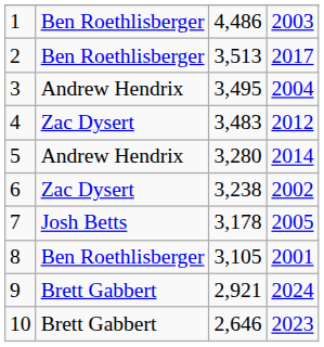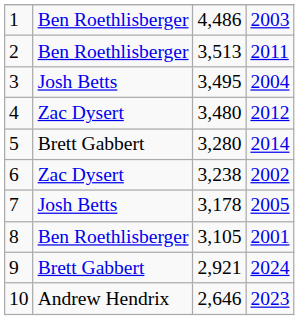2 | column 4: 2017 -> 2011
3 | column 2: Andrew Hendrix -> Josh Betts
4 | column 3: 3,483 -> 3,480
5 | column 2: Andrew Hendrix -> Brett Gabbert
10 | column 2: Brett Gabbert -> Andrew Hendrix
